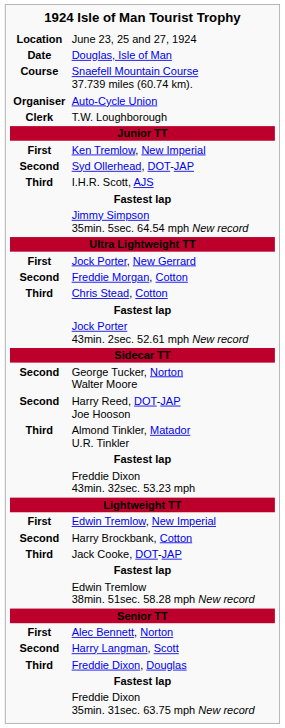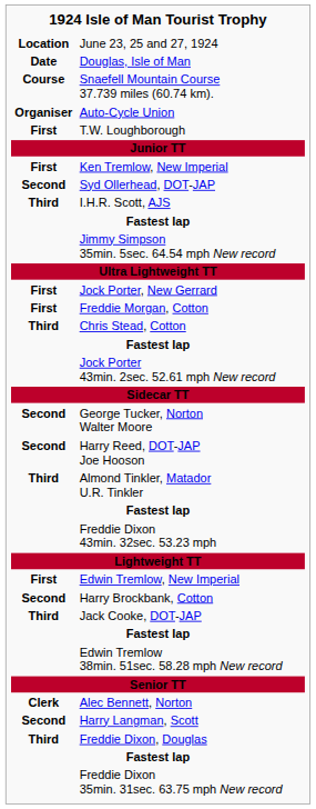T.W. Loughborough | column 1: Clerk -> First
Freddie Morgan, Cotton | column 1: Second -> First
Alec Bennett, Norton | column 1: First -> Clerk
